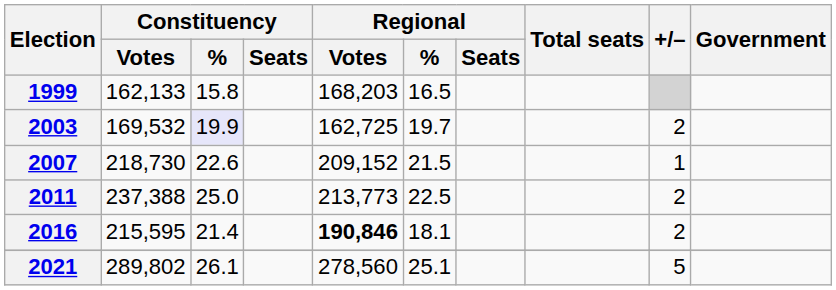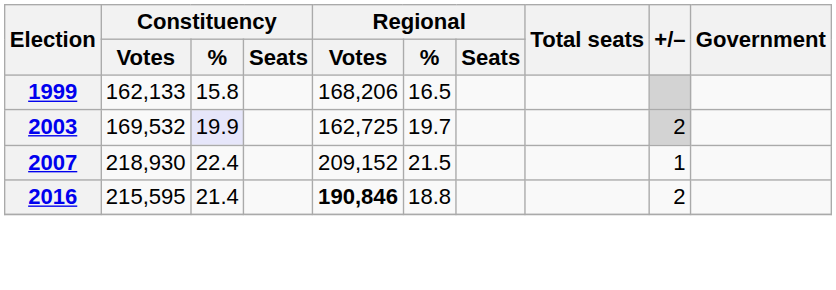1999 | Regional / Votes: 168,203 -> 168,206
2003 | +/–: no background -> lightgrey background
2007 | Constituency / Votes: 218,730 -> 218,930
2007 | Constituency / %: 22.6 -> 22.4
- row: 2011 | 237,388 | 25.0 | 213,773 | 22.5 | 2
2016 | Regional / %: 18.1 -> 18.8
- row: 2021 | 289,802 | 26.1 | 278,560 | 25.1 | 5
